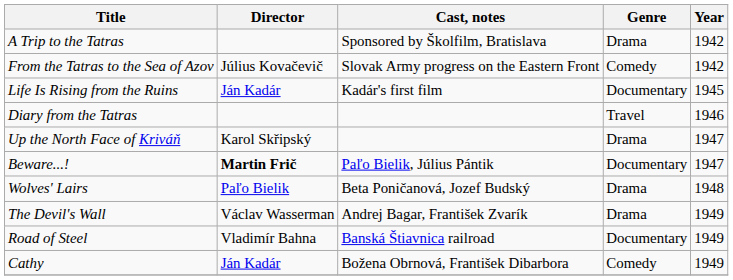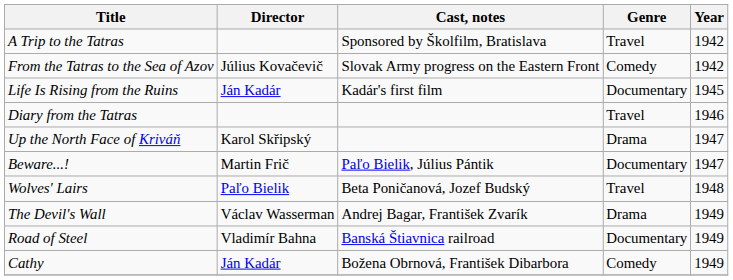A Trip to the Tatras | Genre: Drama -> Travel
Beware...! | Director: bold -> normal
Wolves' Lairs | Genre: Drama -> Travel
